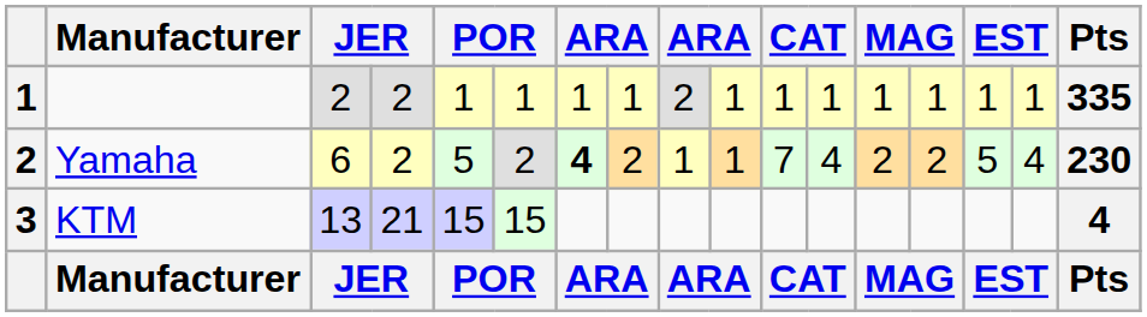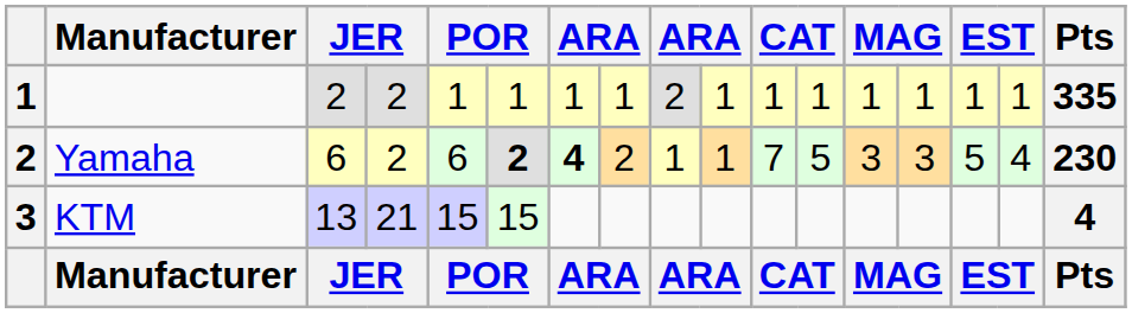Yamaha | column 5: 5 -> 6
Yamaha | column 6: normal -> bold
Yamaha | column 12: 4 -> 5
Yamaha | column 13: 2 -> 3
Yamaha | column 14: 2 -> 3
